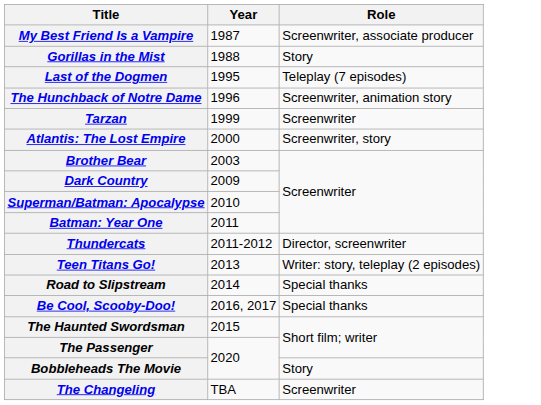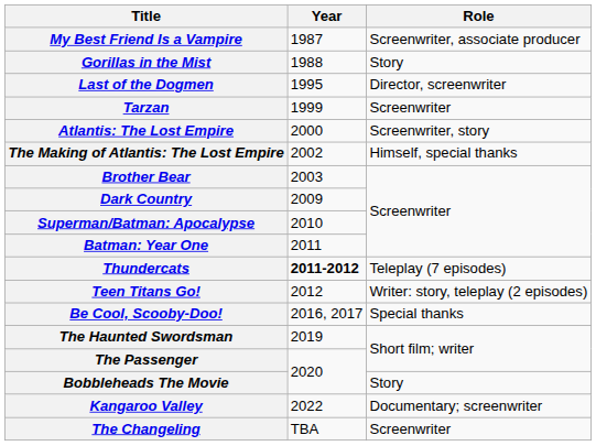Last of the Dogmen | Role: Teleplay (7 episodes) -> Director, screenwriter
- row: The Hunchback of Notre Dame | 1996 | Screenwriter, animation story
+ row: The Making of Atlantis: The Lost Empire | 2002 | Himself, special thanks
Thundercats | Year: normal -> bold
Thundercats | Role: Director, screenwriter -> Teleplay (7 episodes)
Teen Titans Go! | Year: 2013 -> 2012
- row: Road to Slipstream | 2014 | Special thanks
The Haunted Swordsman | Year: 2015 -> 2019
+ row: Kangaroo Valley | 2022 | Documentary; screenwriter
